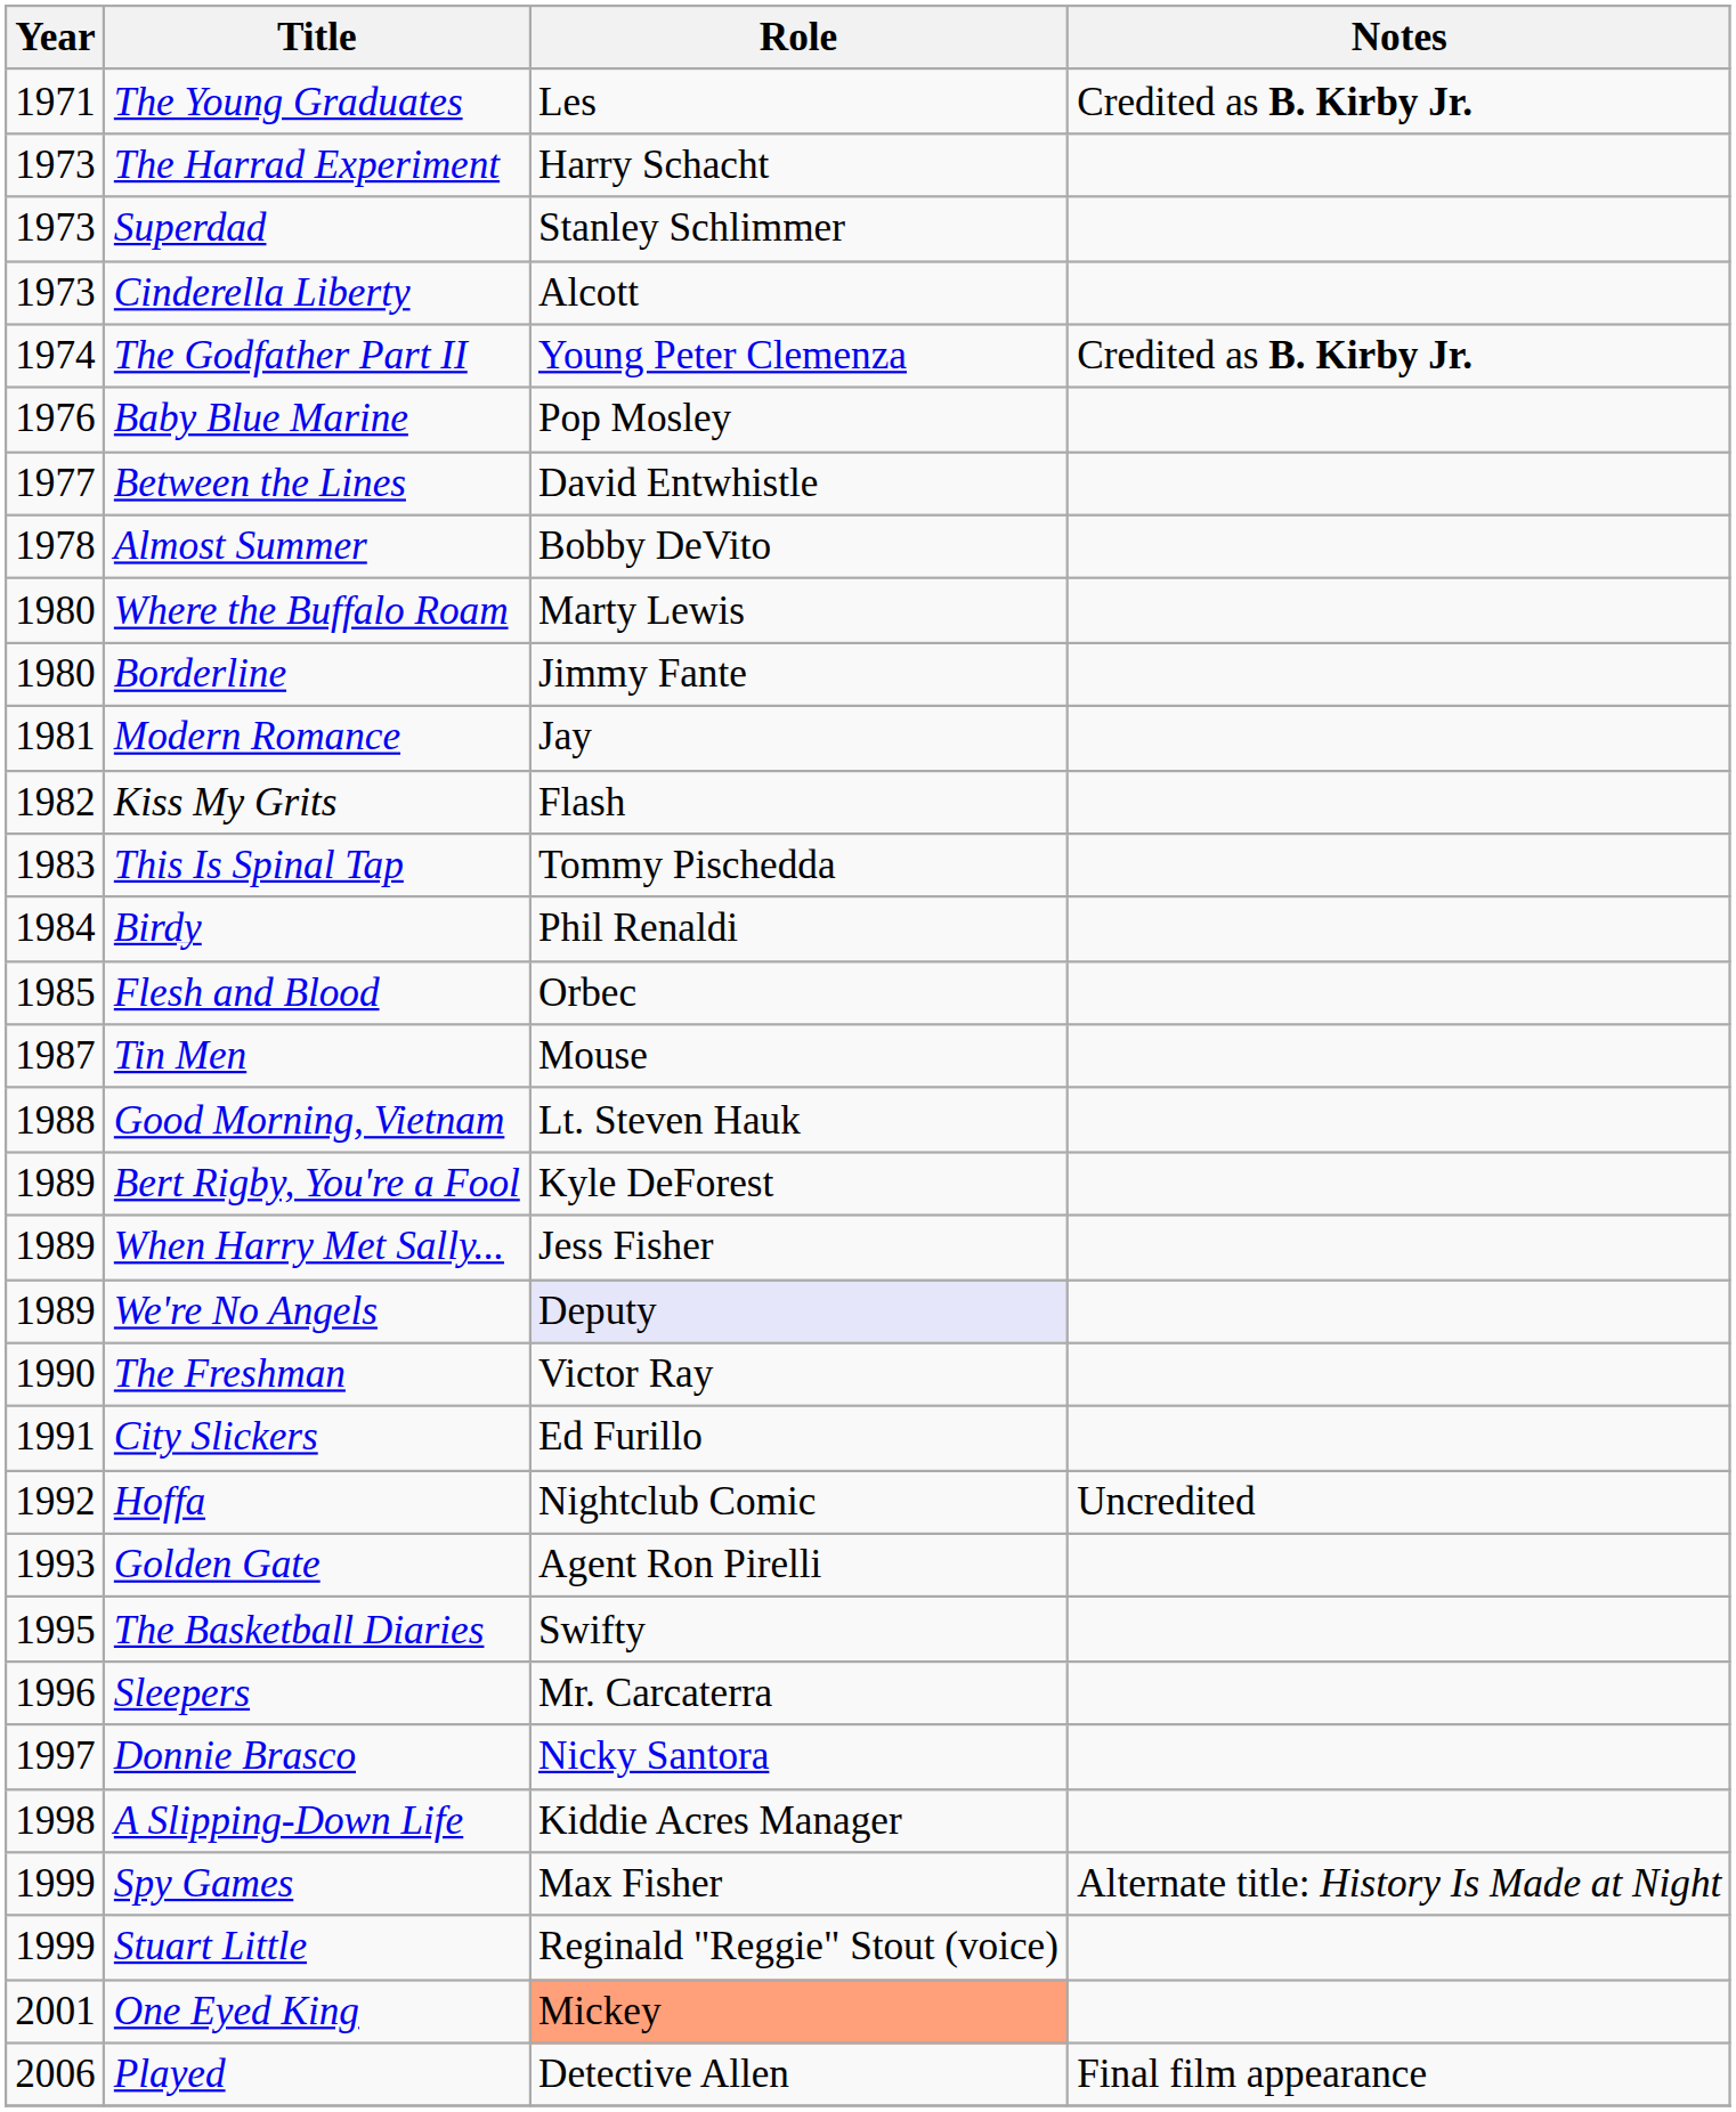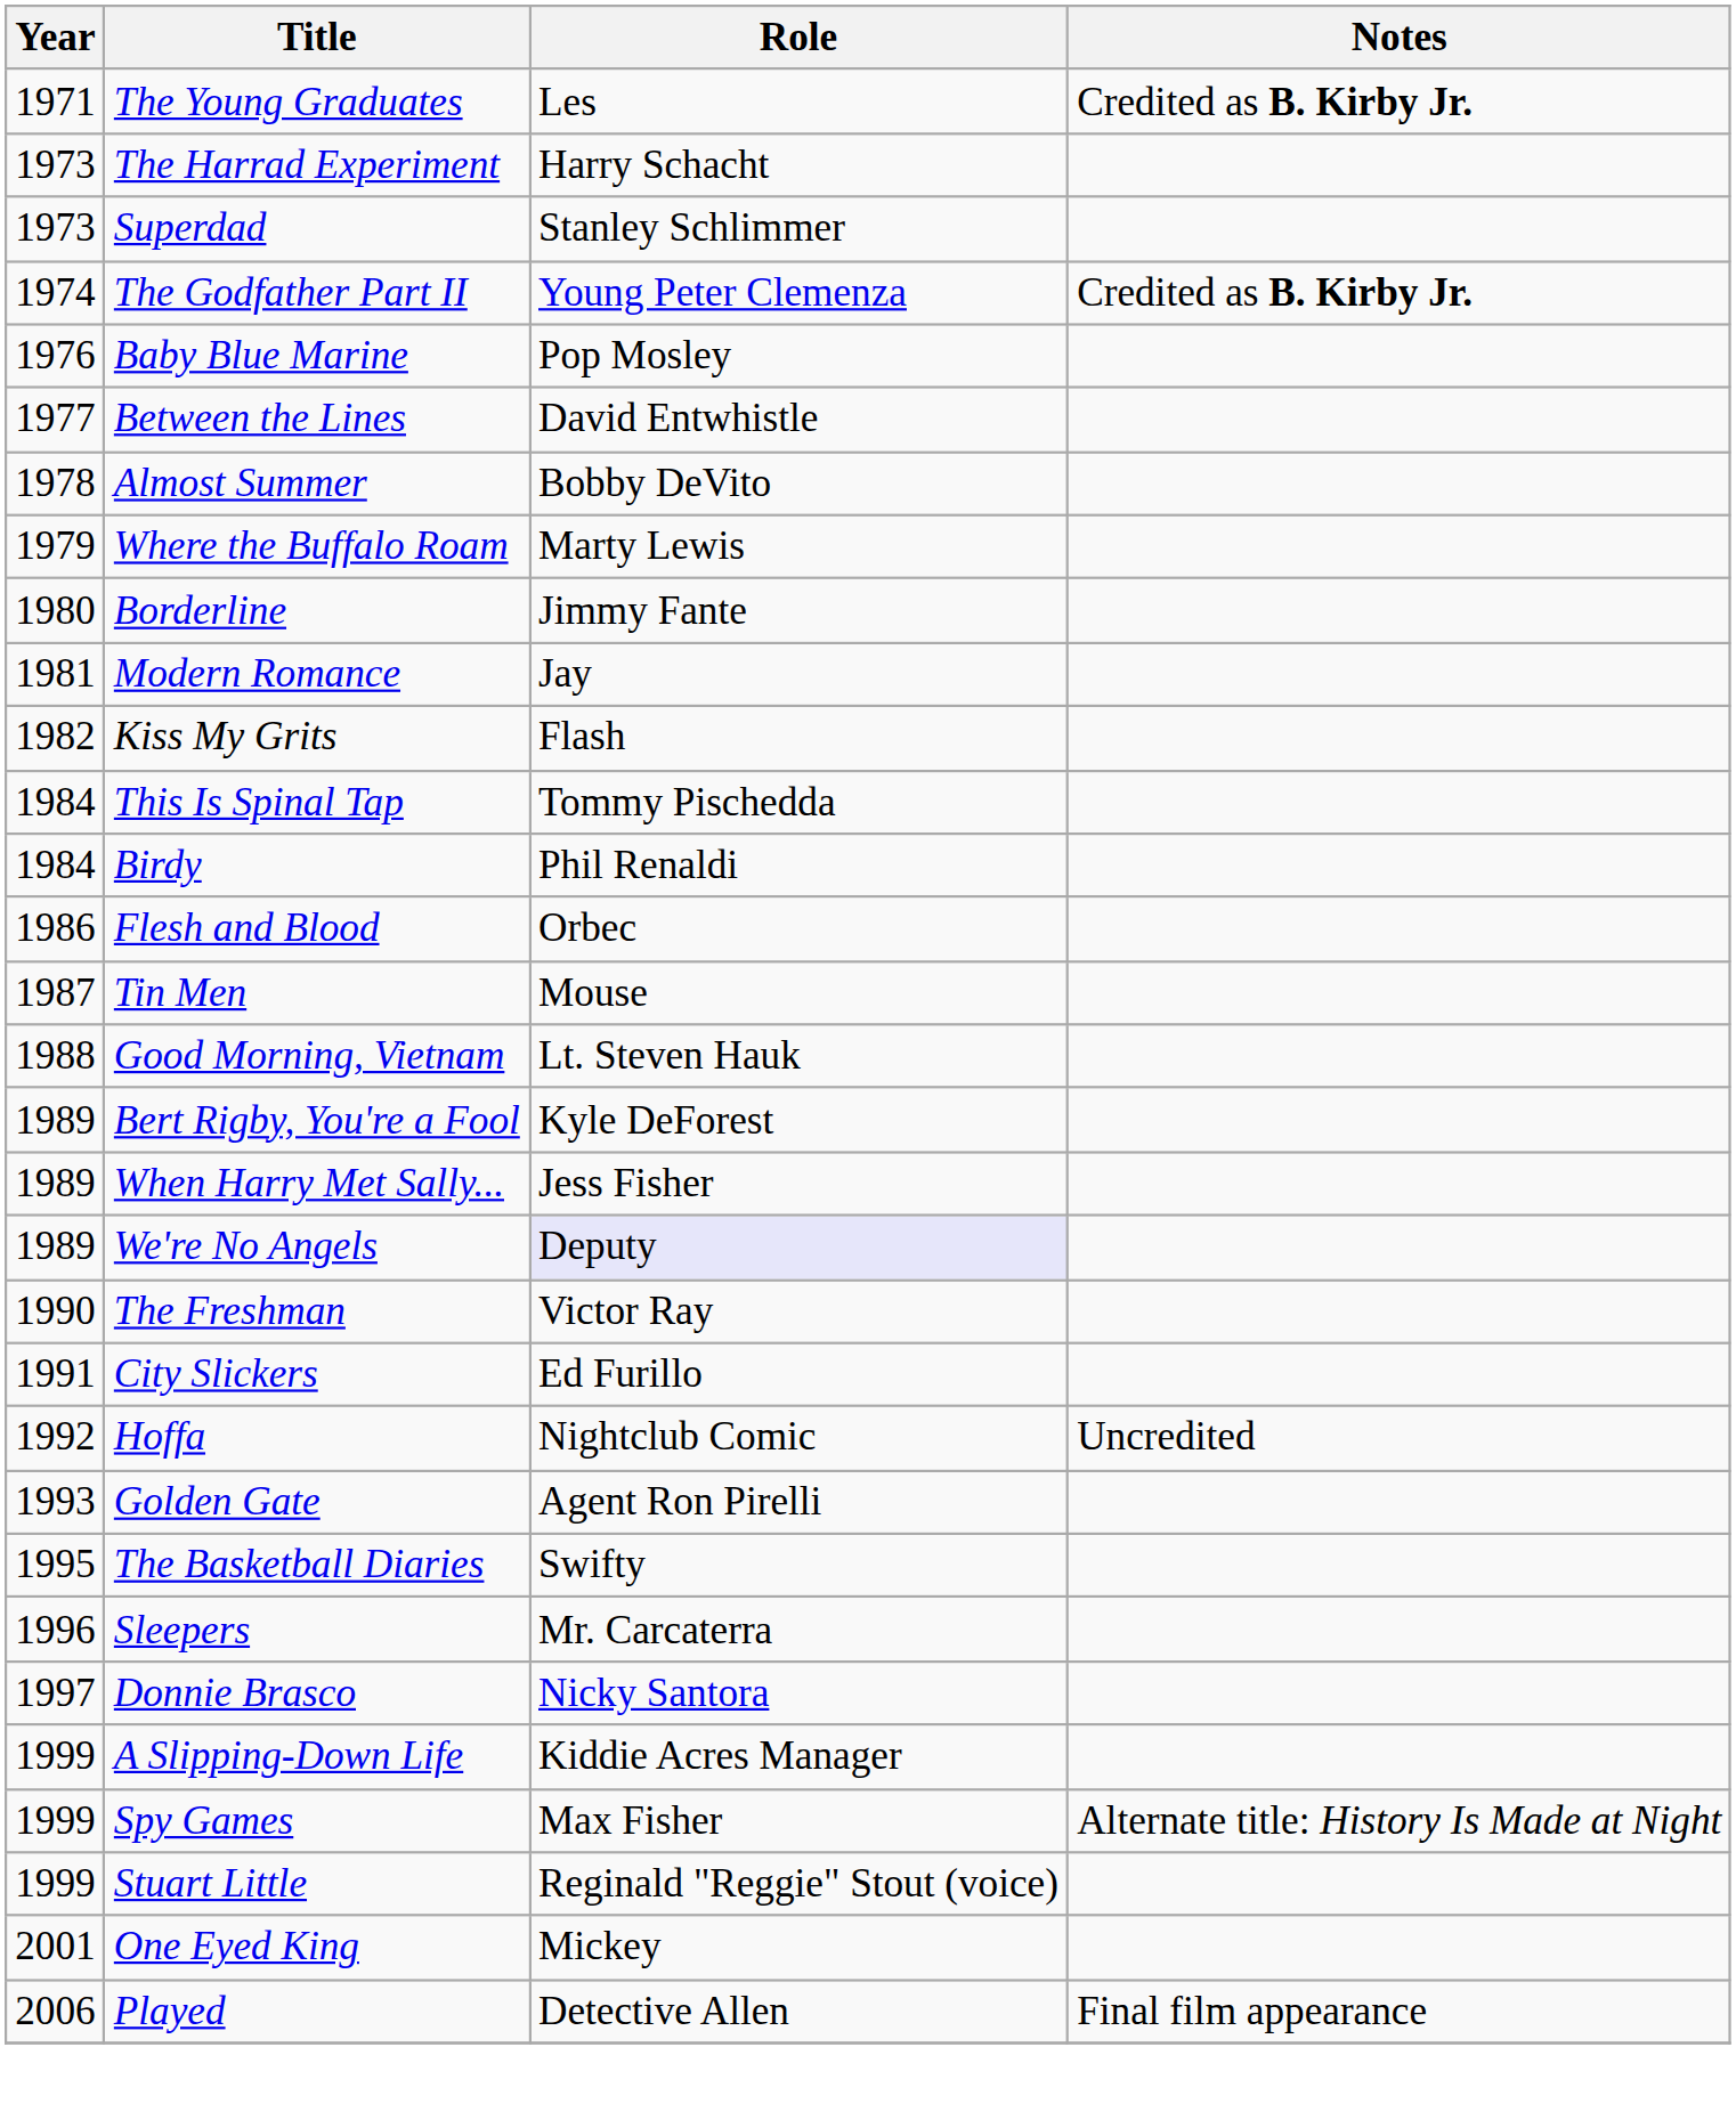- row: 1973 | Cinderella Liberty | Alcott
Where the Buffalo Roam | Year: 1980 -> 1979
This Is Spinal Tap | Year: 1983 -> 1984
Flesh and Blood | Year: 1985 -> 1986
A Slipping-Down Life | Year: 1998 -> 1999
One Eyed King | Role: lightsalmon background -> no background
